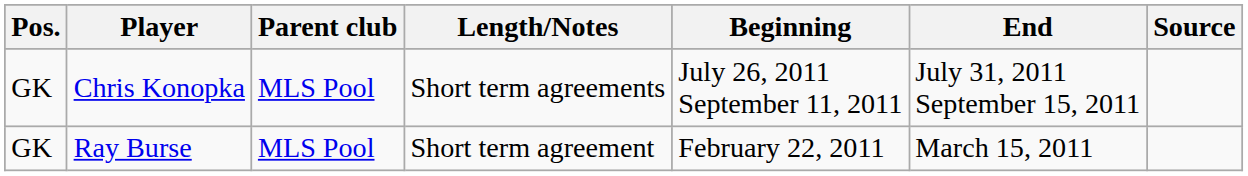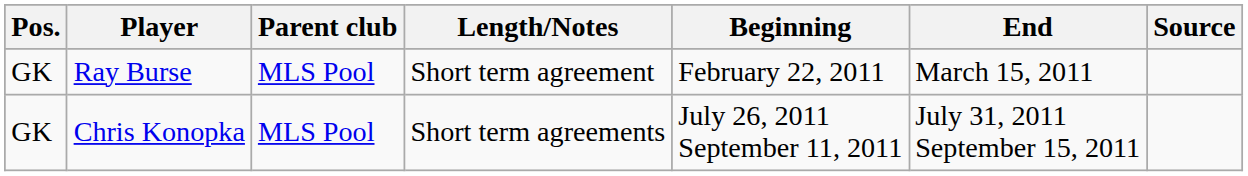rows swapped: Ray Burse <-> Chris Konopka
